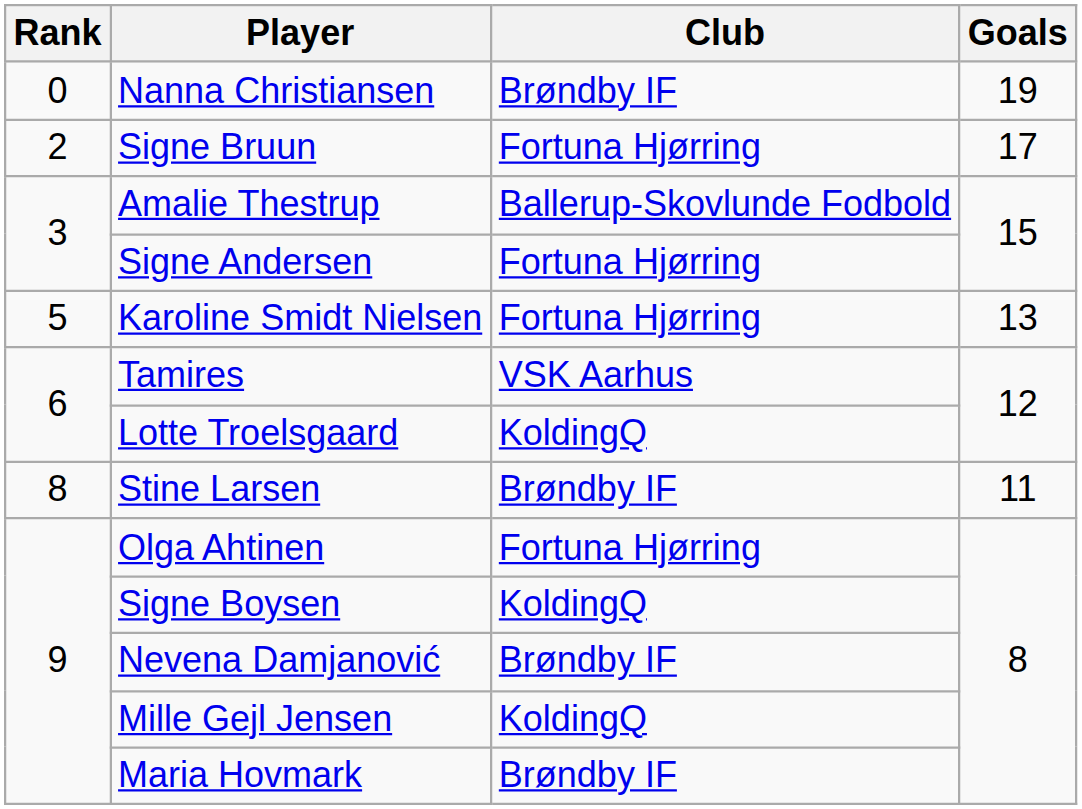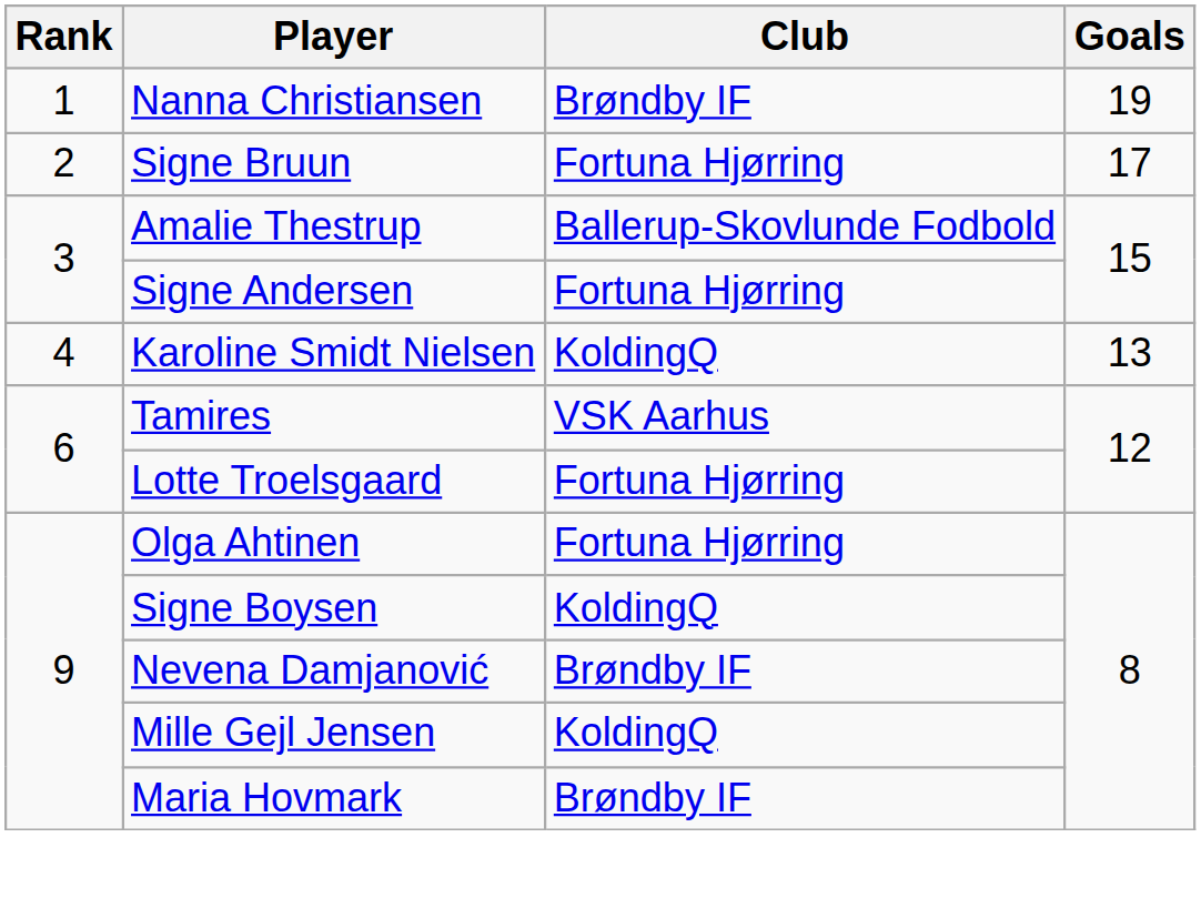Nanna Christiansen | Rank: 0 -> 1
Karoline Smidt Nielsen | Rank: 5 -> 4
Karoline Smidt Nielsen | Club: Fortuna Hjørring -> KoldingQ
Lotte Troelsgaard | Club: KoldingQ -> Fortuna Hjørring
- row: 8 | Stine Larsen | Brøndby IF | 11
